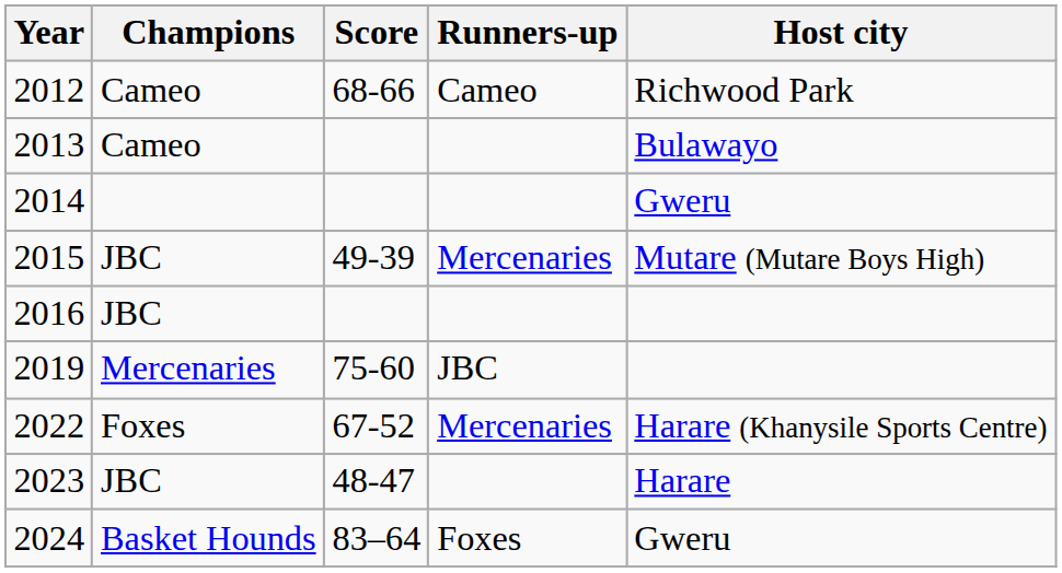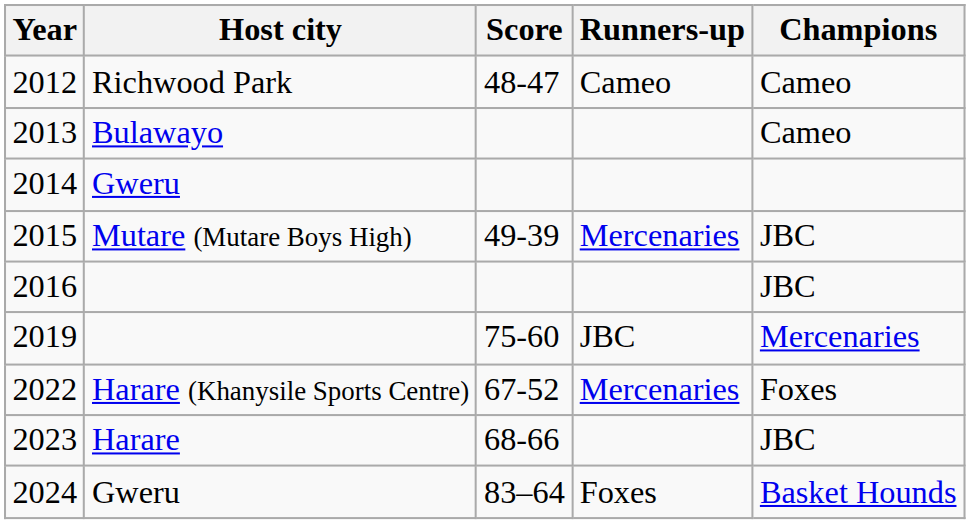columns swapped: Champions <-> Host city
2012 | Score: 68-66 -> 48-47
2023 | Score: 48-47 -> 68-66
